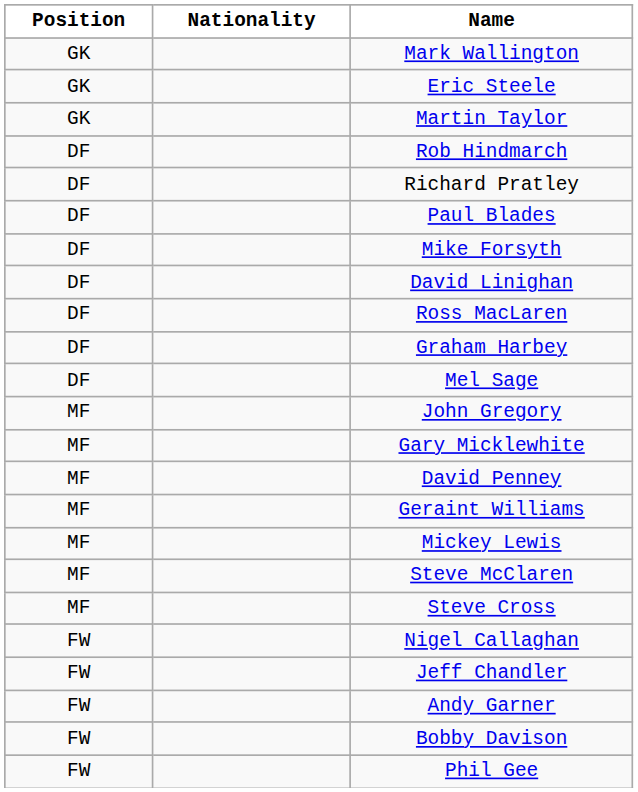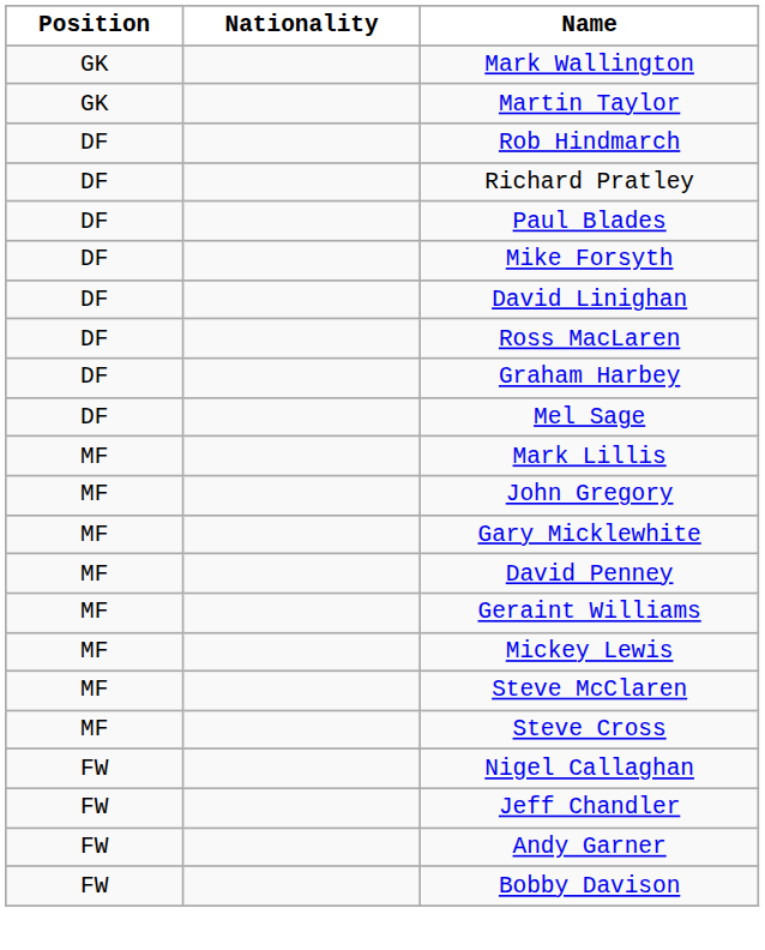- row: GK | Eric Steele
+ row: MF | Mark Lillis
- row: FW | Phil Gee
